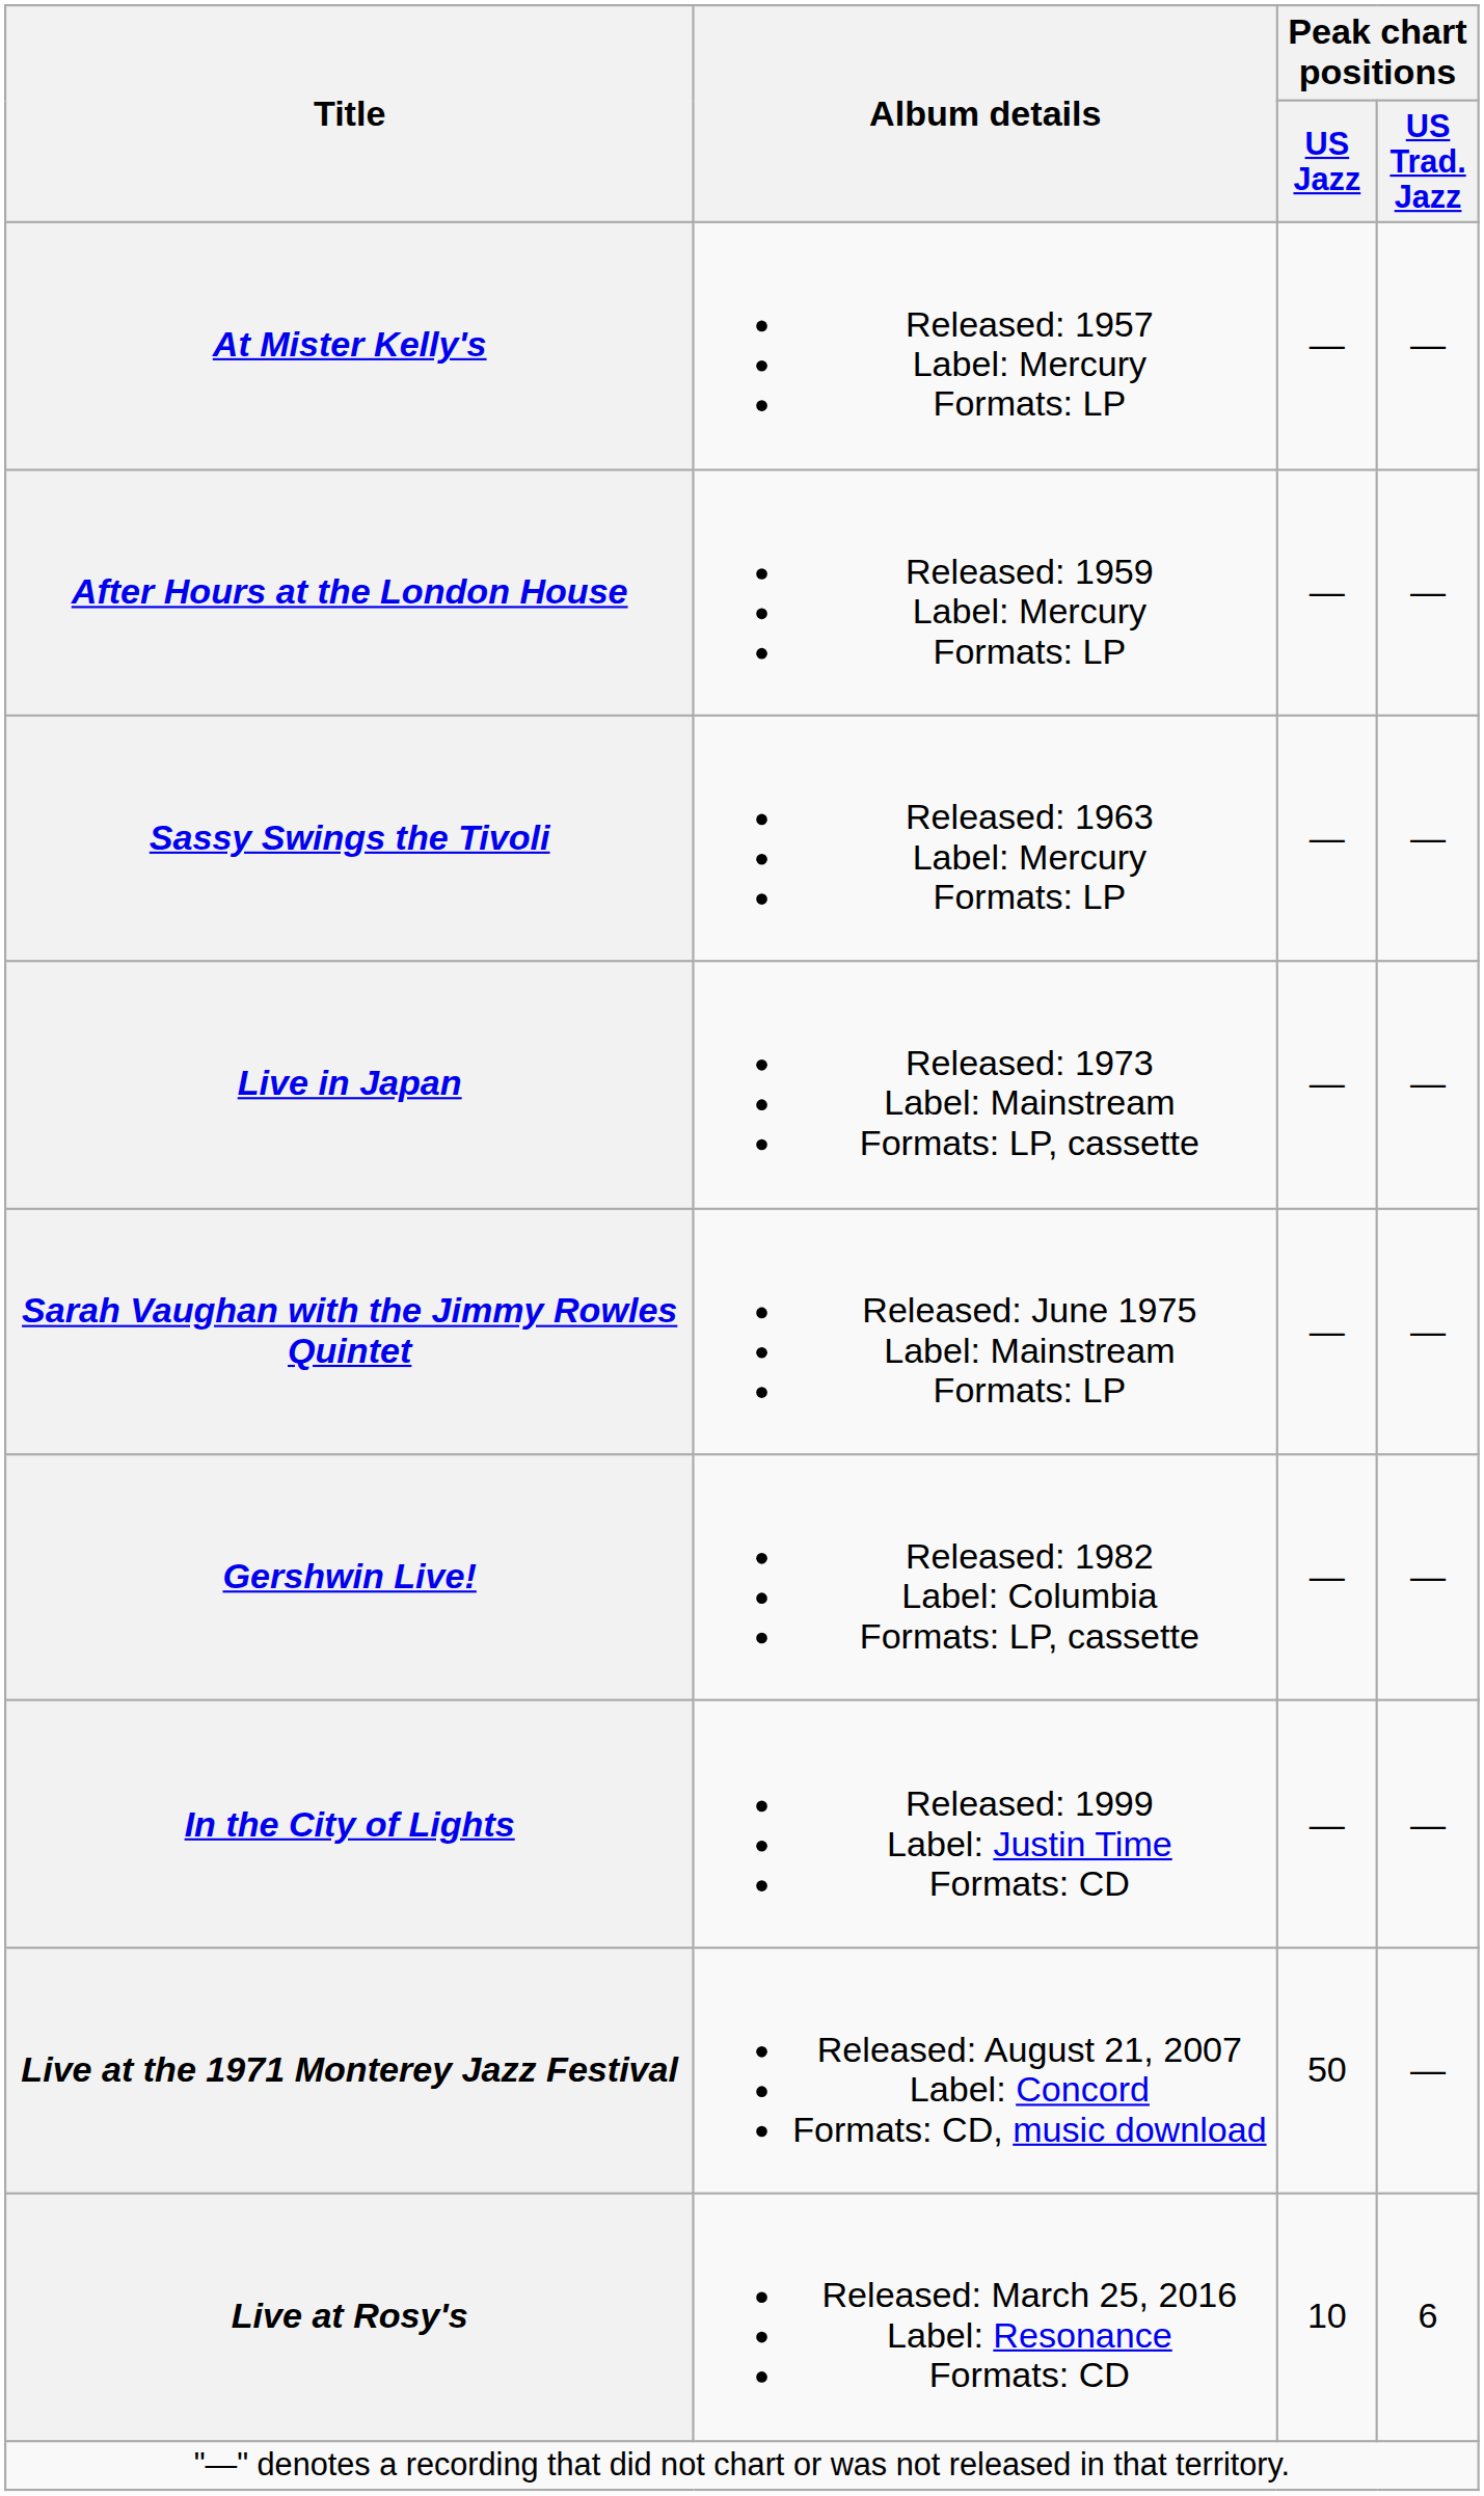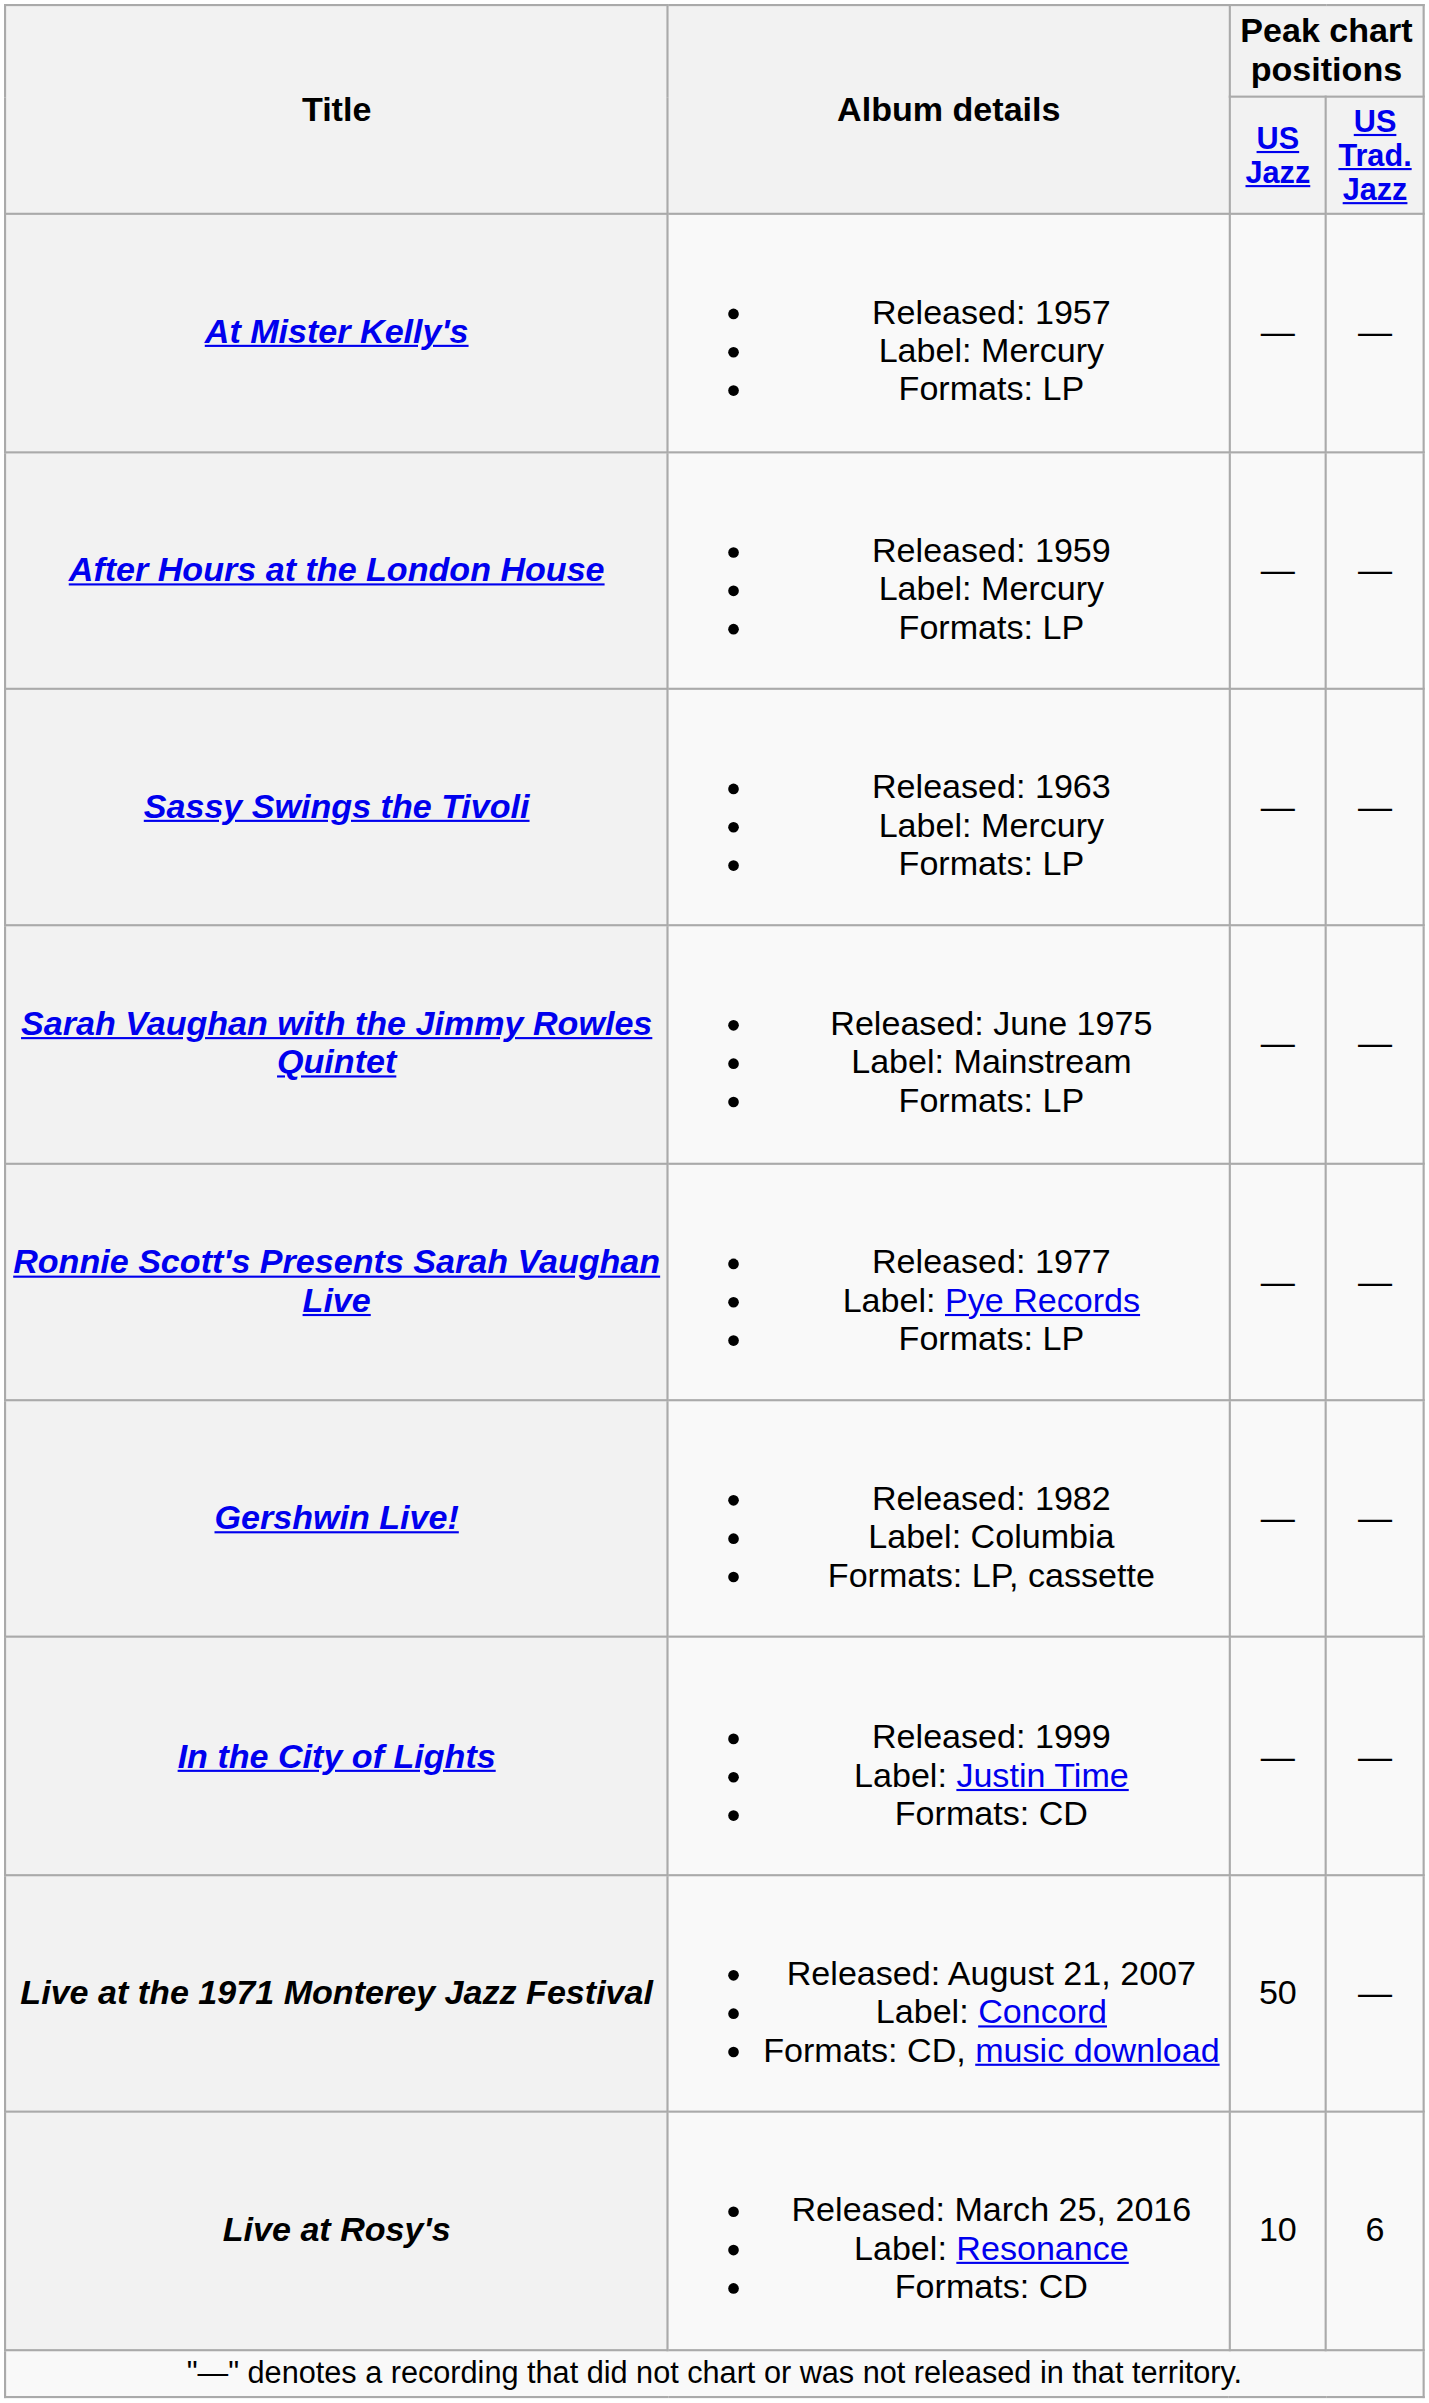- row: Live in Japan | Released: 1973 Label: Mainstream Formats: LP, cassette | — | —
+ row: Ronnie Scott's Presents Sarah Vaughan Live | Released: 1977 Label: Pye Records Formats: LP | — | —
